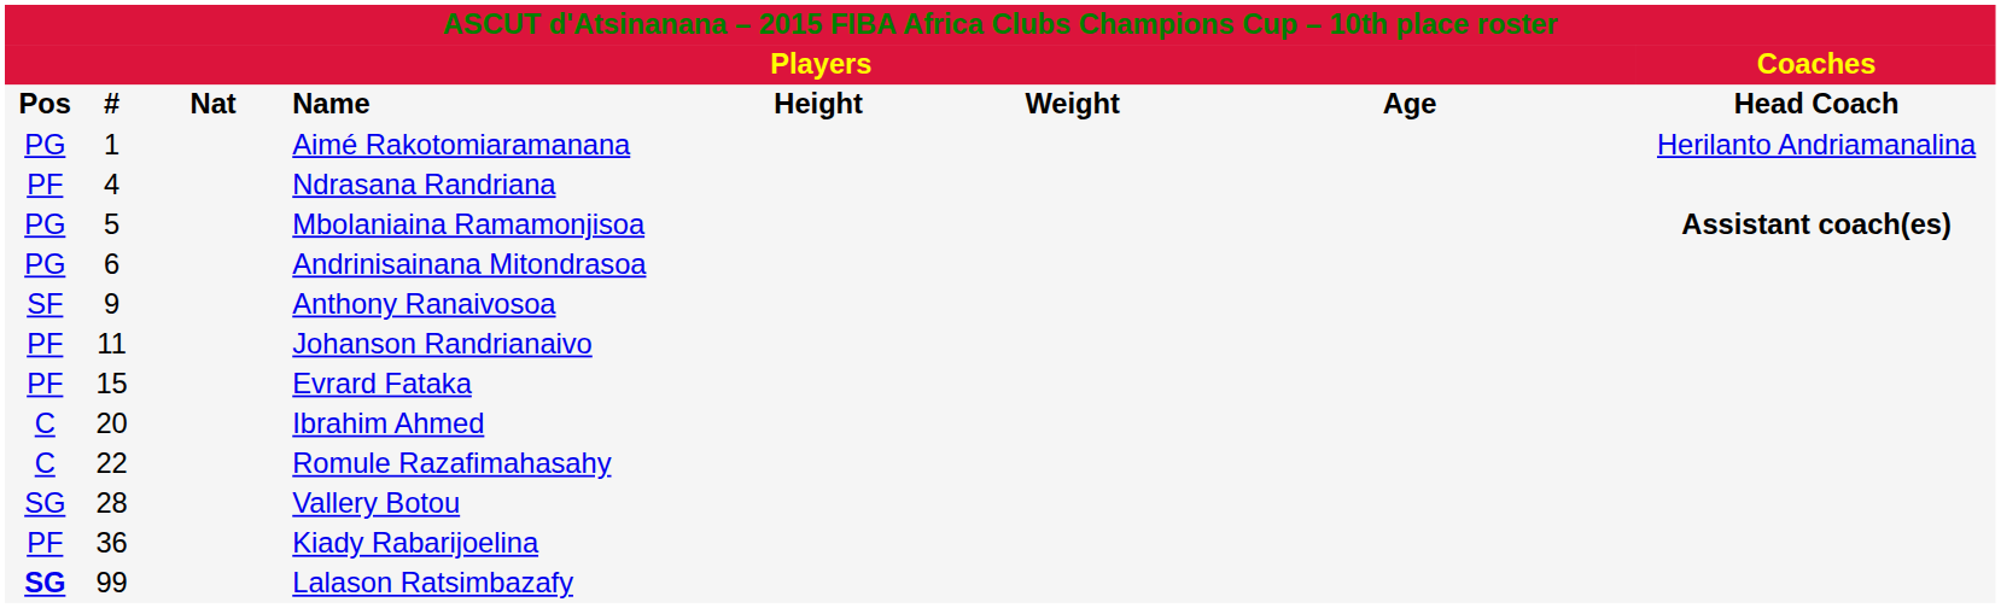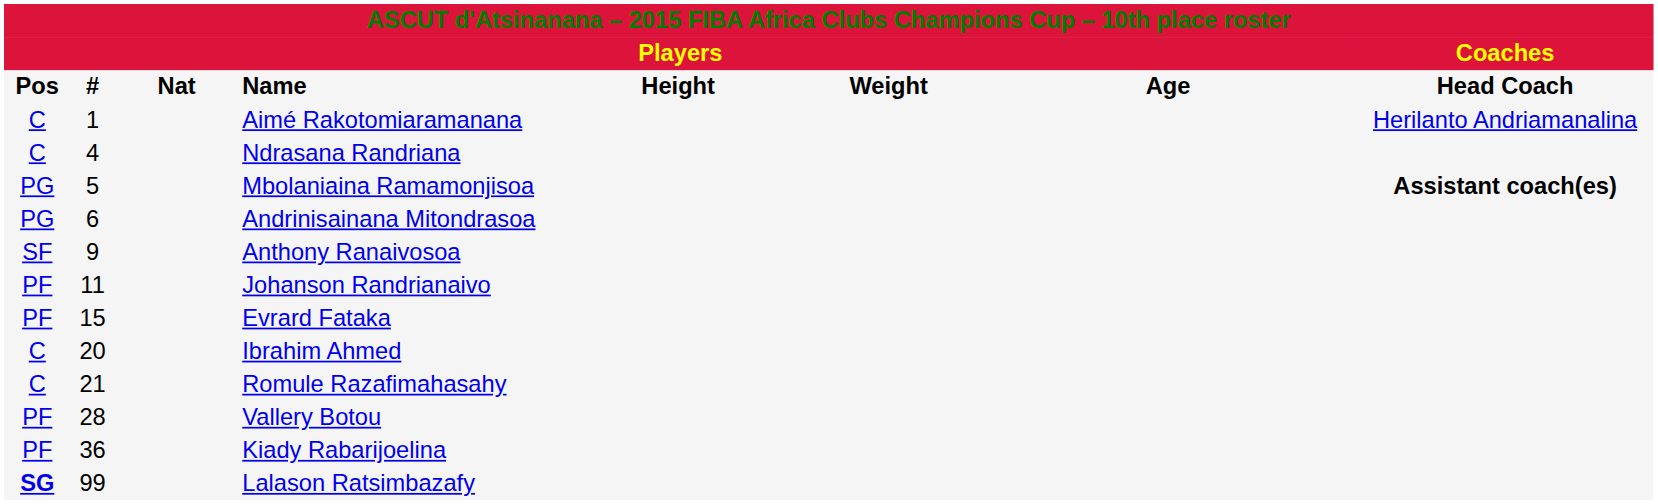Aimé Rakotomiaramanana | column 1: PG -> C
Ndrasana Randriana | column 1: PF -> C
Romule Razafimahasahy | column 2: 22 -> 21
Vallery Botou | column 1: SG -> PF
